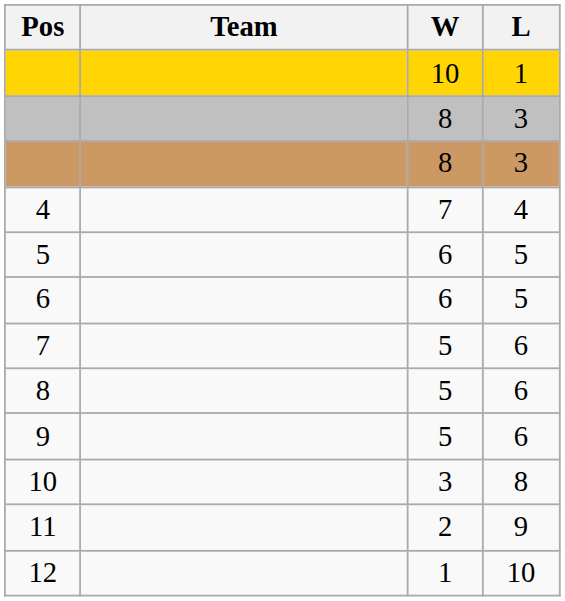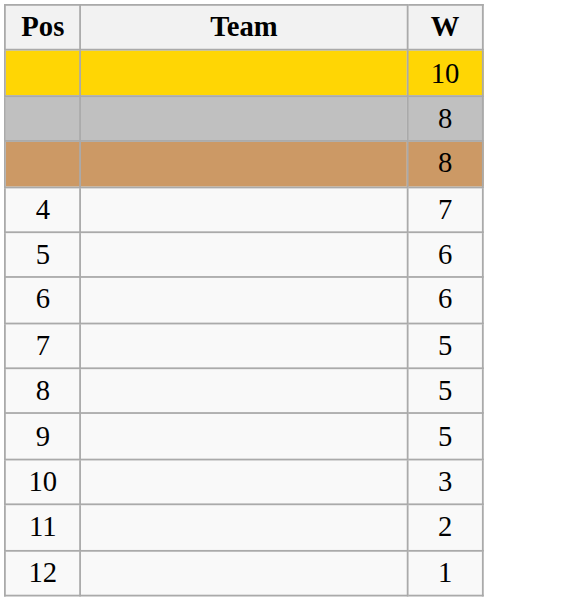- column: L | 1 | 3 | 3 | 4 | 5 | 5 | 6 | 6 | 6 | 8 | 9 | 10
